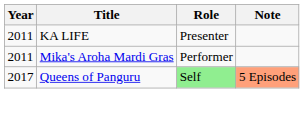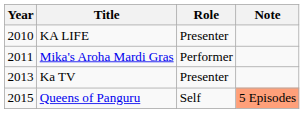KA LIFE | Year: 2011 -> 2010
+ row: 2013 | Ka TV | Presenter
Queens of Panguru | Year: 2017 -> 2015
Queens of Panguru | Role: lightgreen background -> no background
